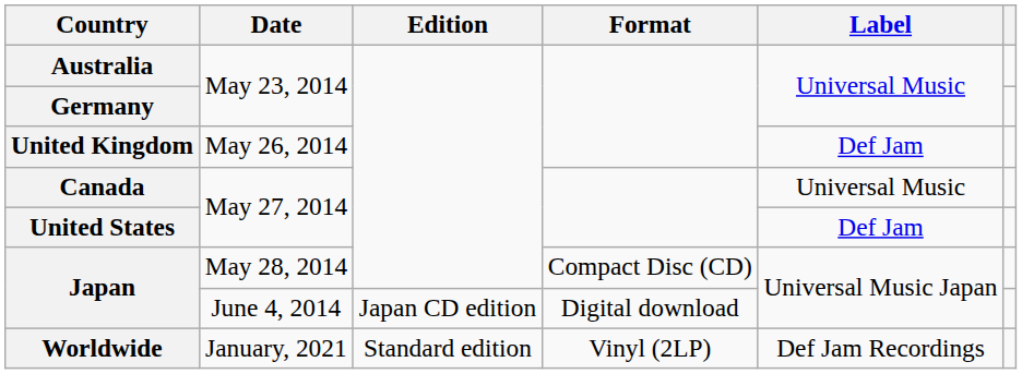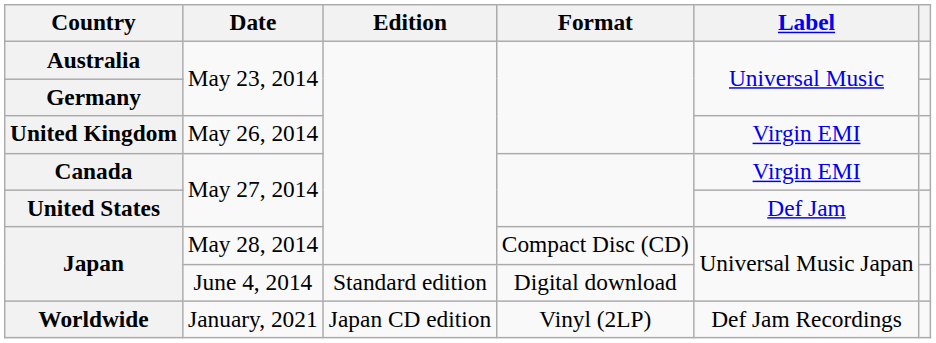United Kingdom | Label: Def Jam -> Virgin EMI
Canada | Label: Universal Music -> Virgin EMI
Japan / June 4, 2014 | Edition: Japan CD edition -> Standard edition
Worldwide | Edition: Standard edition -> Japan CD edition
